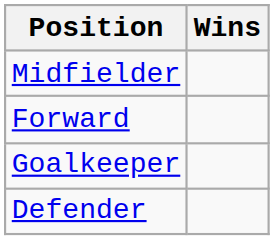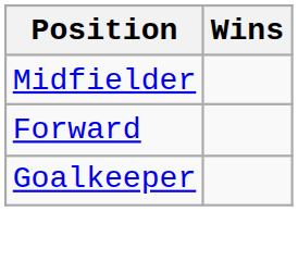- row: Defender
